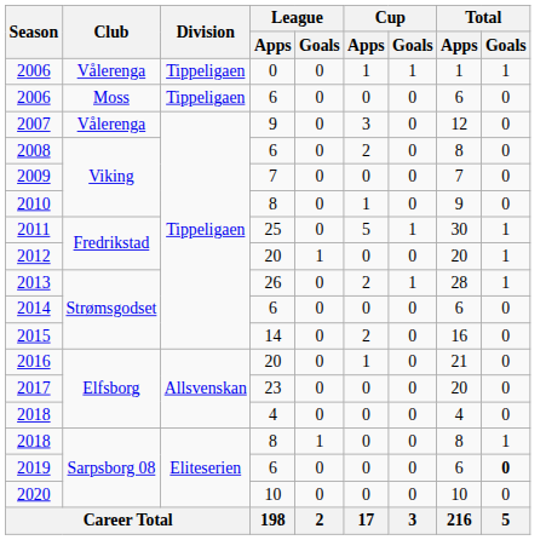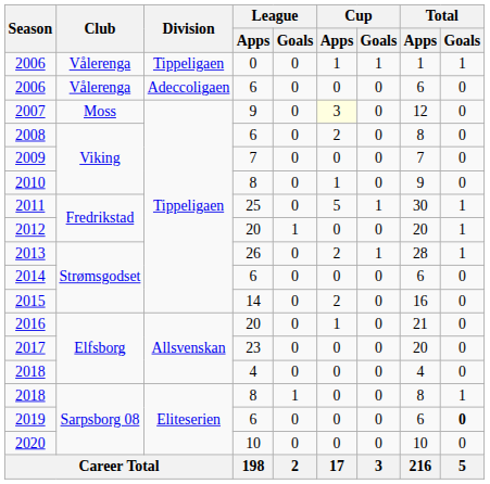2006 / 6 | Club: Moss -> Vålerenga
2006 / 6 | Division: Tippeligaen -> Adeccoligaen
2007 | Club: Vålerenga -> Moss
2007 | Cup / Apps: no background -> lightyellow background
